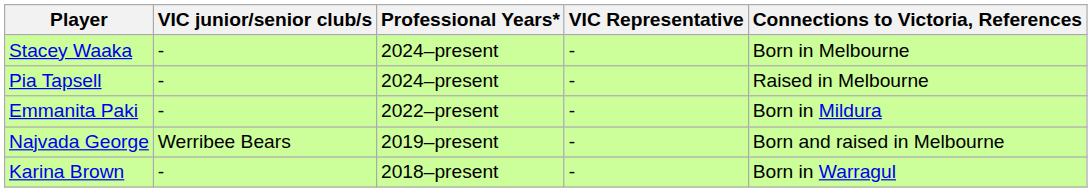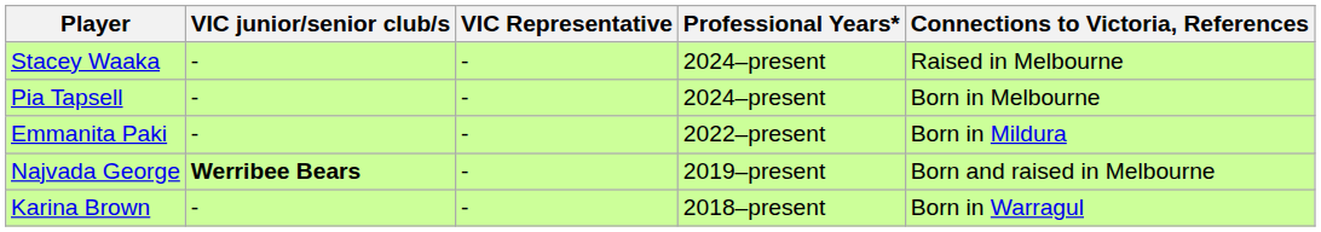columns swapped: VIC Representative <-> Professional Years*
Stacey Waaka | Connections to Victoria, References: Born in Melbourne -> Raised in Melbourne
Pia Tapsell | Connections to Victoria, References: Raised in Melbourne -> Born in Melbourne
Najvada George | VIC junior/senior club/s: normal -> bold
